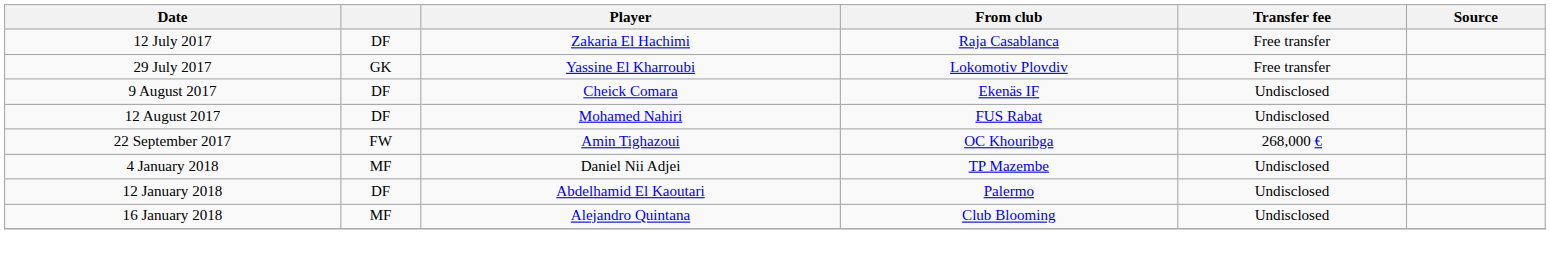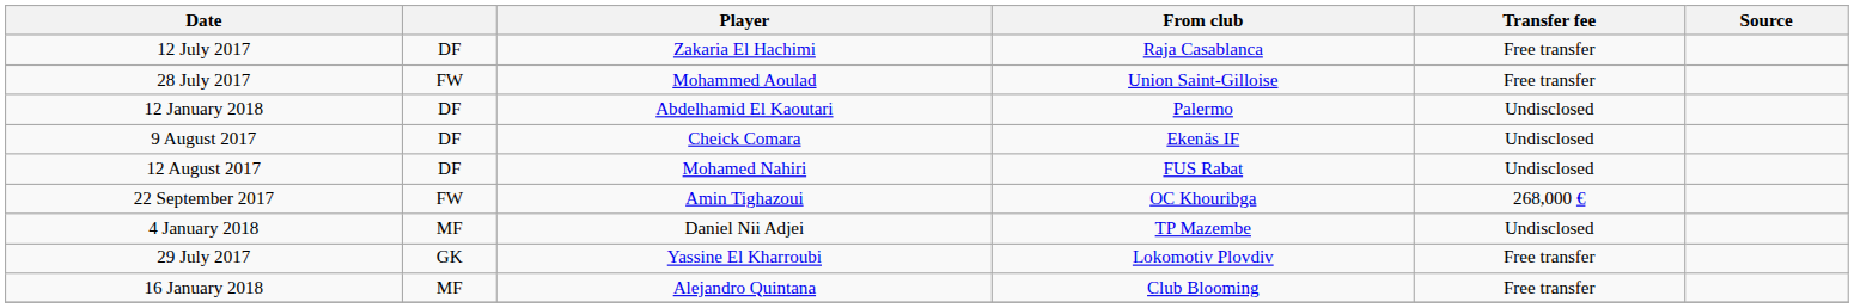+ row: 28 July 2017 | FW | Mohammed Aoulad | Union Saint-Gilloise | Free transfer
rows swapped: 29 July 2017 <-> 12 January 2018
16 January 2018 | Transfer fee: Undisclosed -> Free transfer
